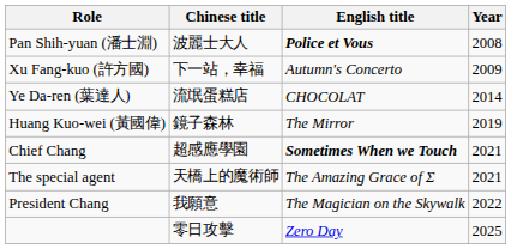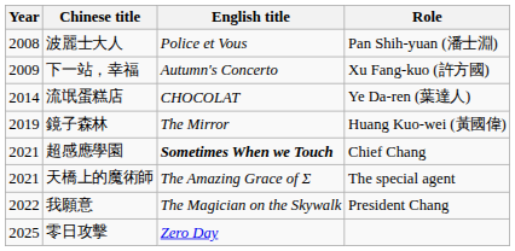columns swapped: Year <-> Role
波麗士大人 | English title: bold -> normal
